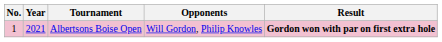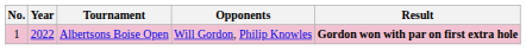Albertsons Boise Open | Year: 2021 -> 2022
